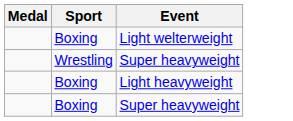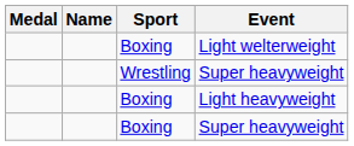+ column: Name
